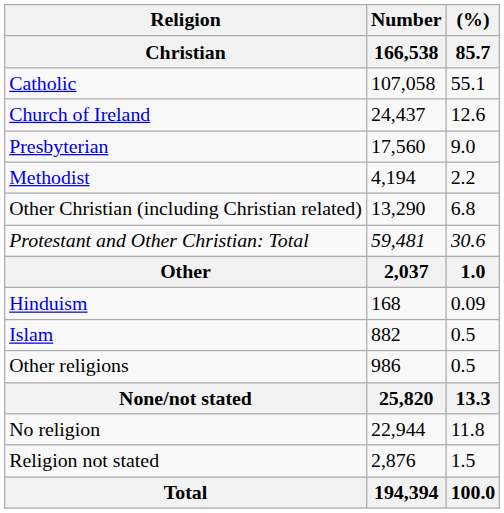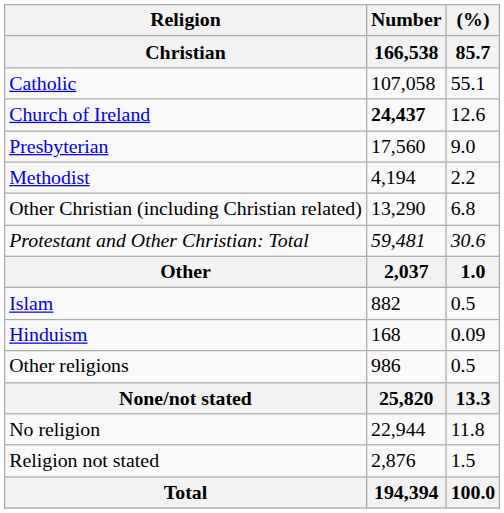Church of Ireland | Number / 166,538: normal -> bold
rows swapped: Islam <-> Hinduism
